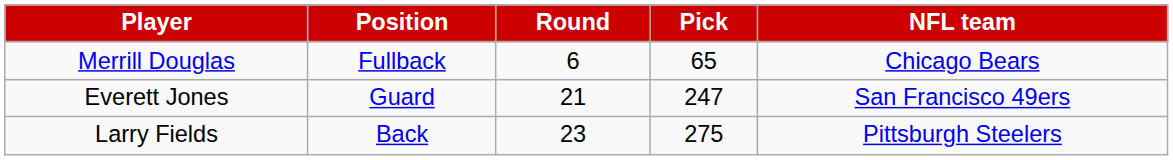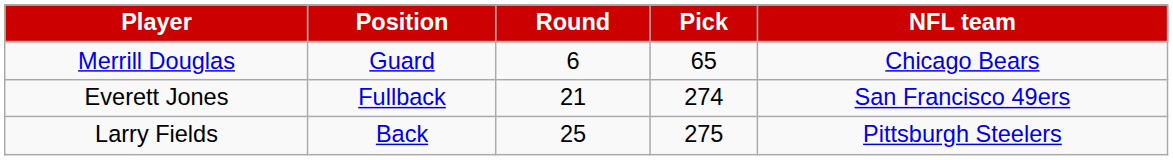Merrill Douglas | Position: Fullback -> Guard
Everett Jones | Position: Guard -> Fullback
Everett Jones | Pick: 247 -> 274
Larry Fields | Round: 23 -> 25
